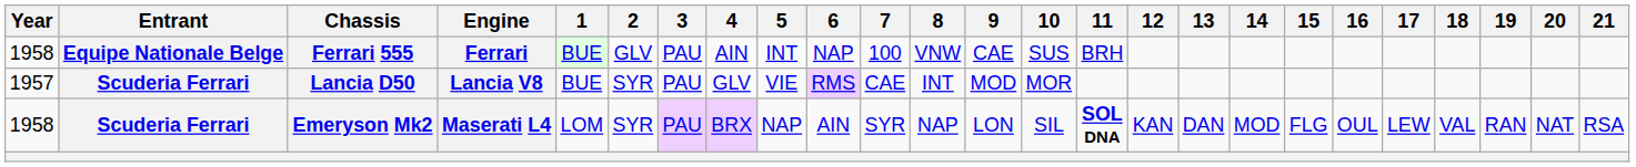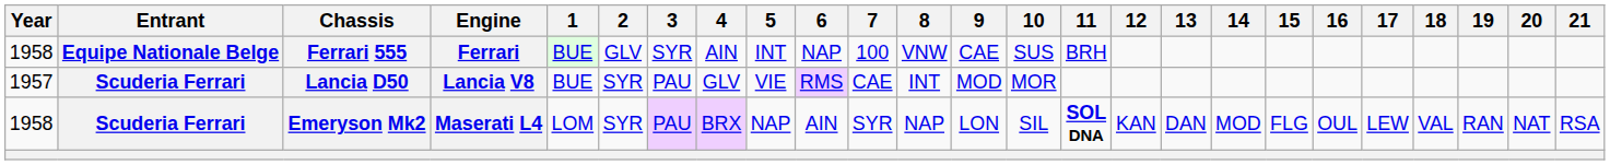Ferrari 555 | 3: PAU -> SYR
